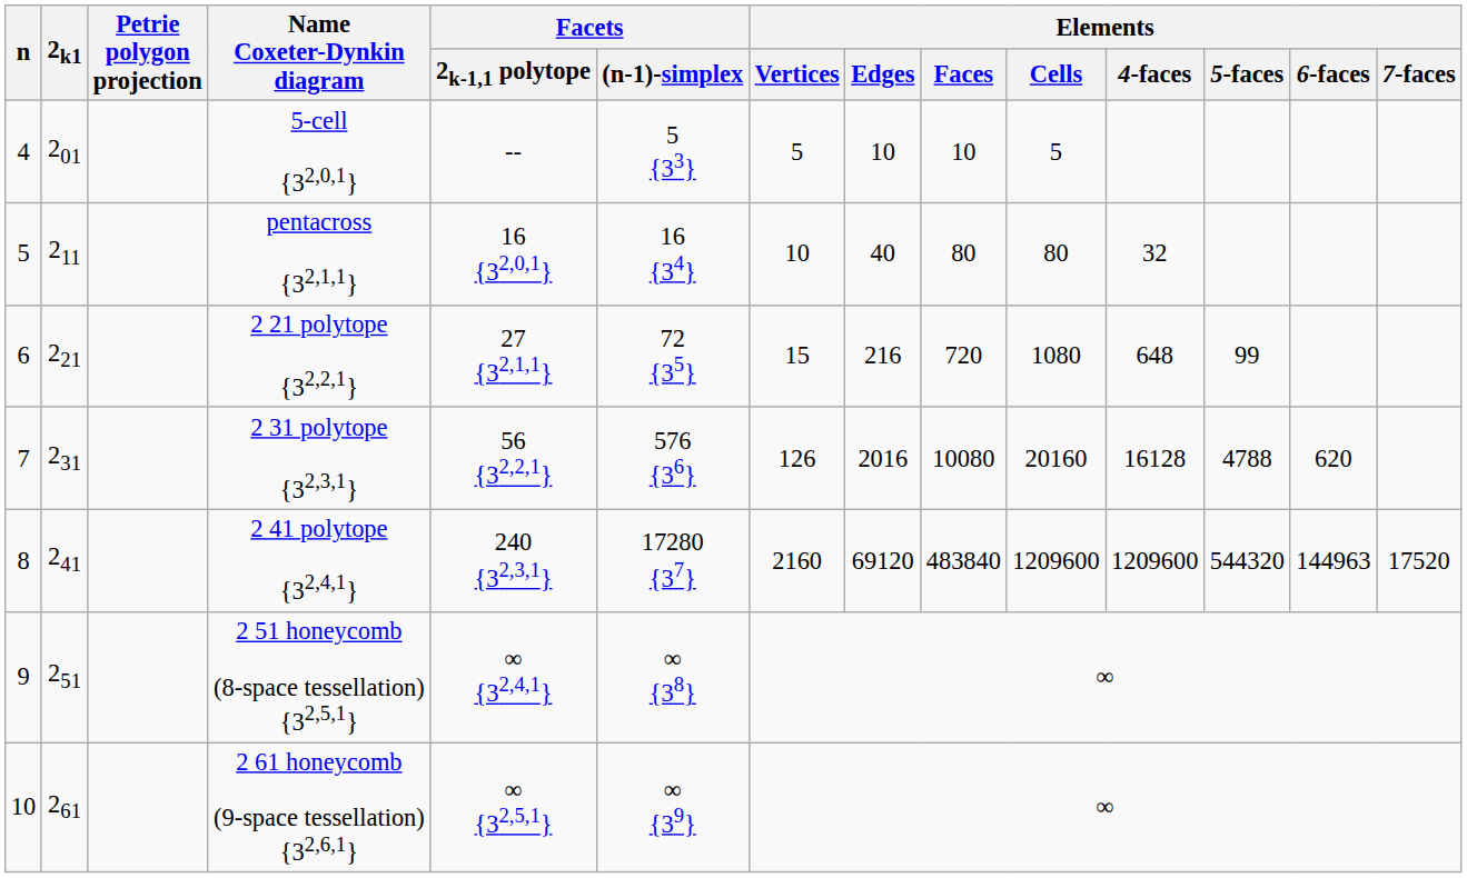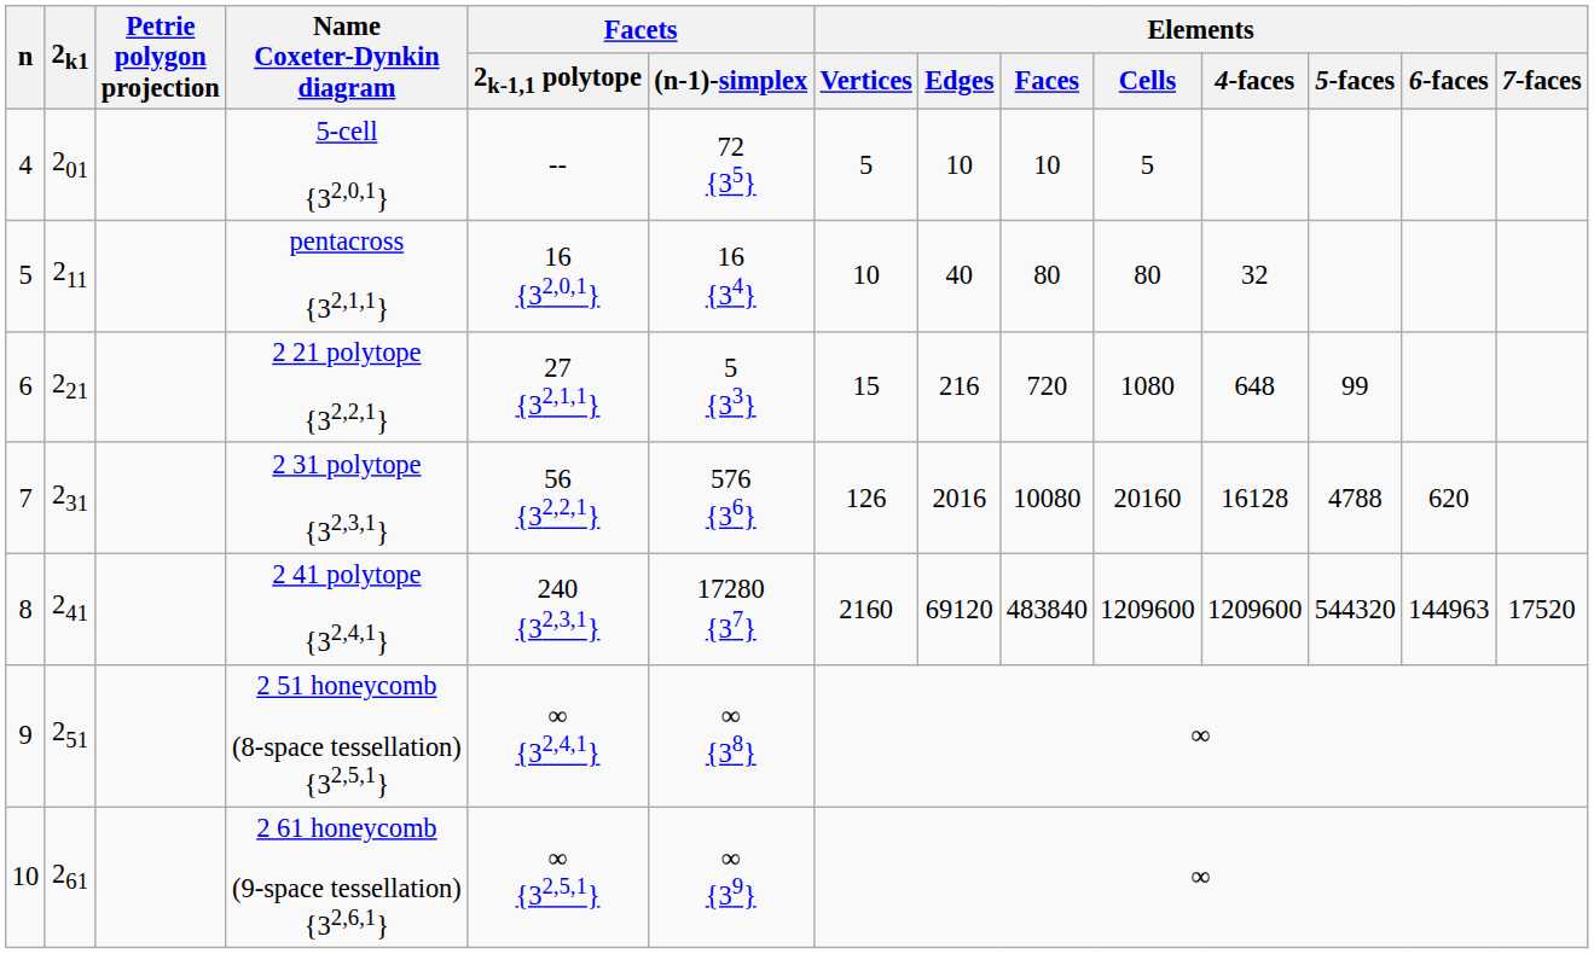5-cell {32,0,1} | Facets / (n-1)-simplex: 5 {33} -> 72 {35}
2 21 polytope {32,2,1} | Facets / (n-1)-simplex: 72 {35} -> 5 {33}
